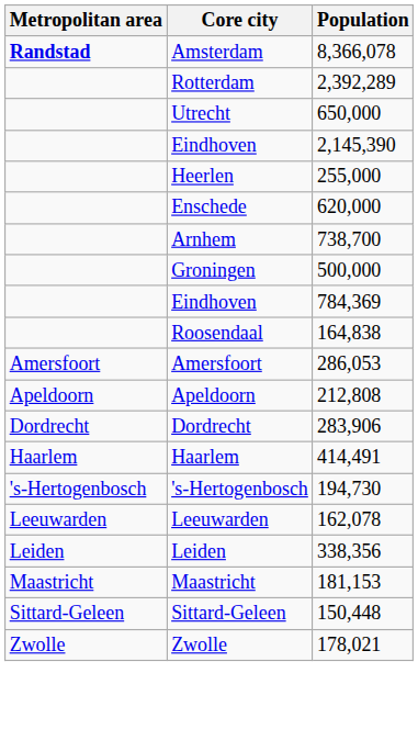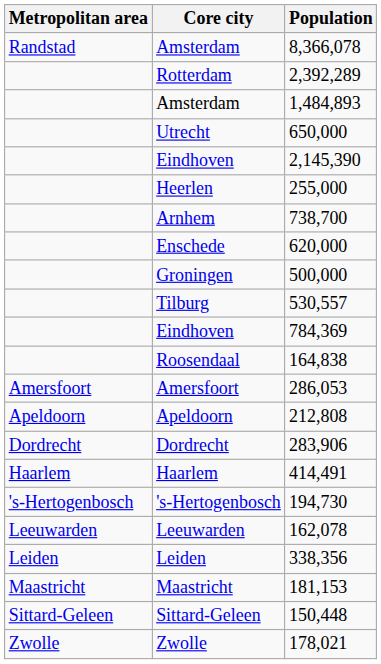Amsterdam / 8,366,078 | Metropolitan area: bold -> normal
+ row: Amsterdam | 1,484,893
rows swapped: Arnhem <-> Enschede
+ row: Tilburg | 530,557
